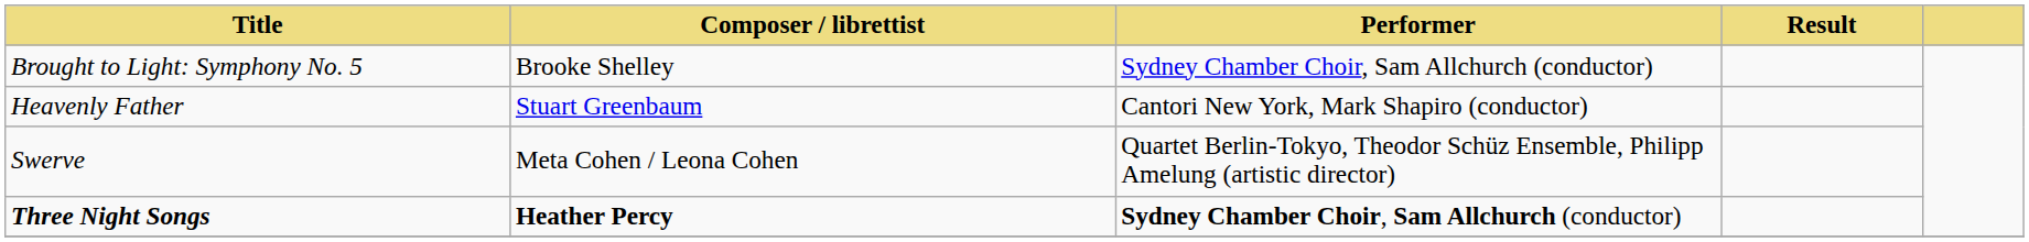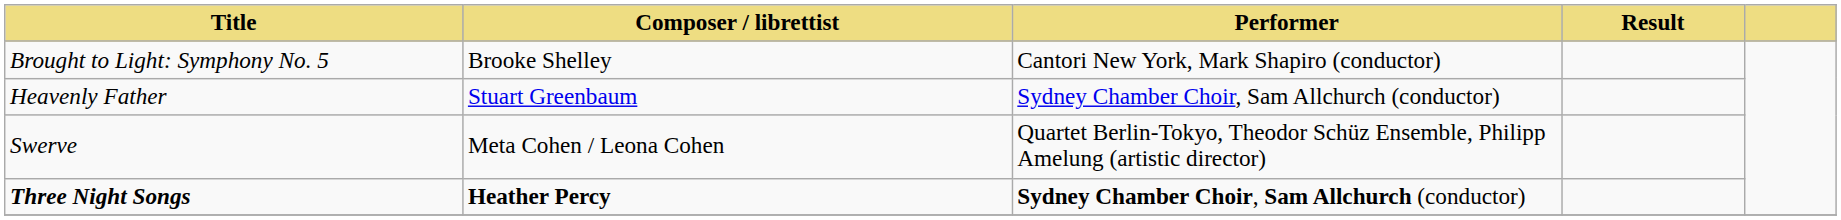Brought to Light: Symphony No. 5 | Performer: Sydney Chamber Choir, Sam Allchurch (conductor) -> Cantori New York, Mark Shapiro (conductor)
Heavenly Father | Performer: Cantori New York, Mark Shapiro (conductor) -> Sydney Chamber Choir, Sam Allchurch (conductor)
